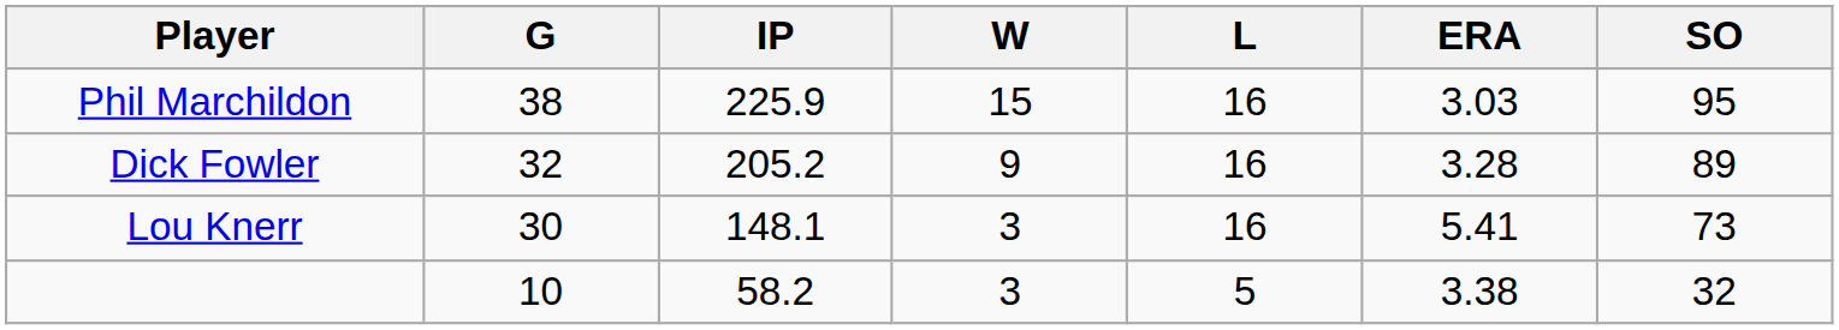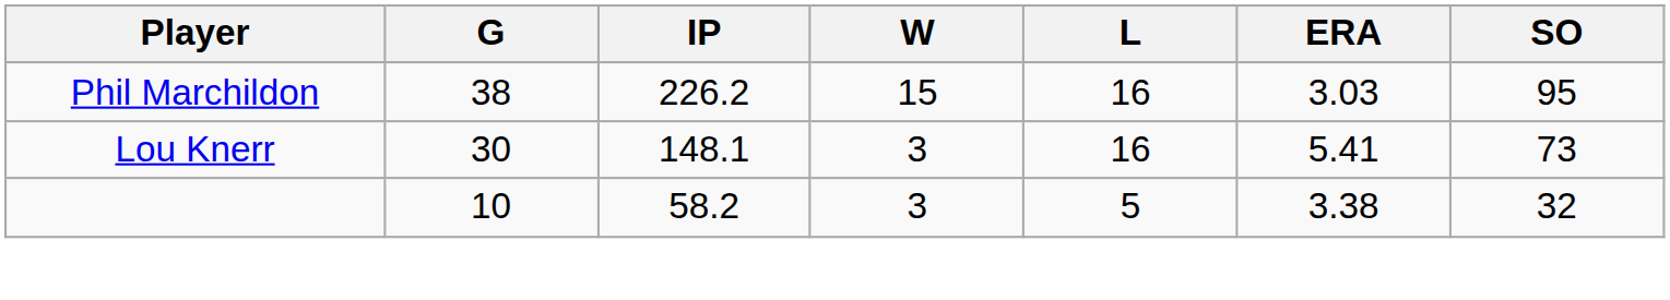Phil Marchildon | IP: 225.9 -> 226.2
- row: Dick Fowler | 32 | 205.2 | 9 | 16 | 3.28 | 89
